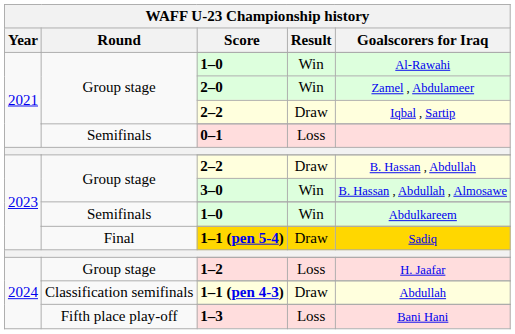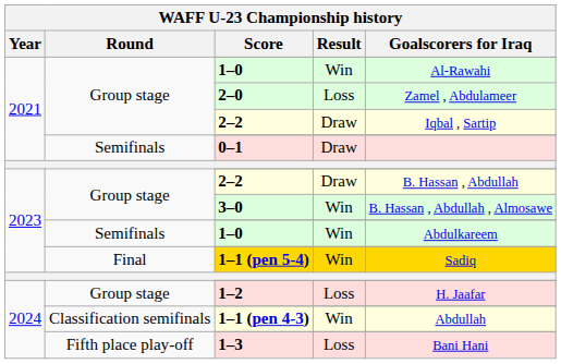2–0 | Result: Win -> Loss
0–1 | Result: Loss -> Draw
1–1 (pen 5-4) | Result: Draw -> Win
1–1 (pen 4-3) | Result: Draw -> Win
